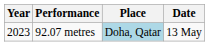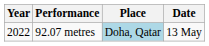92.07 metres | Year: 2023 -> 2022
